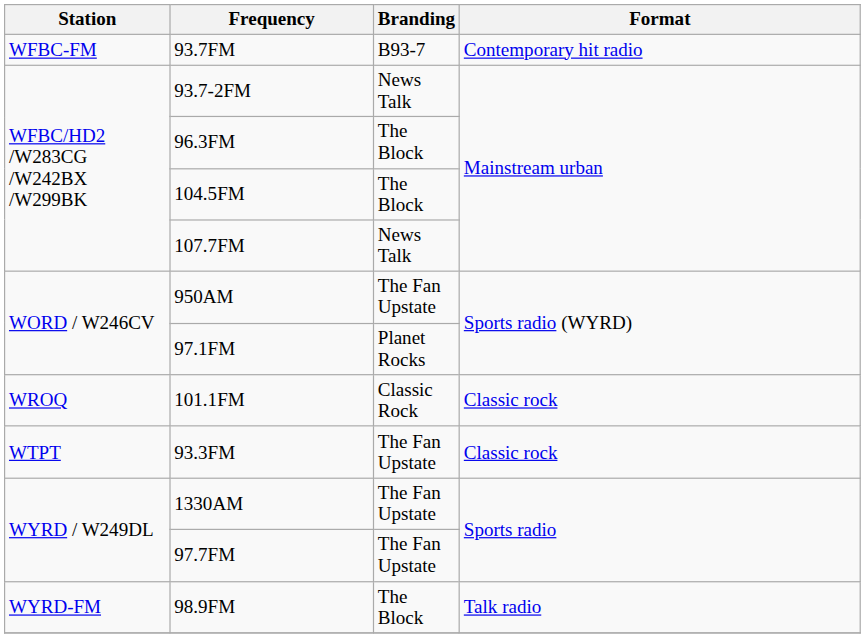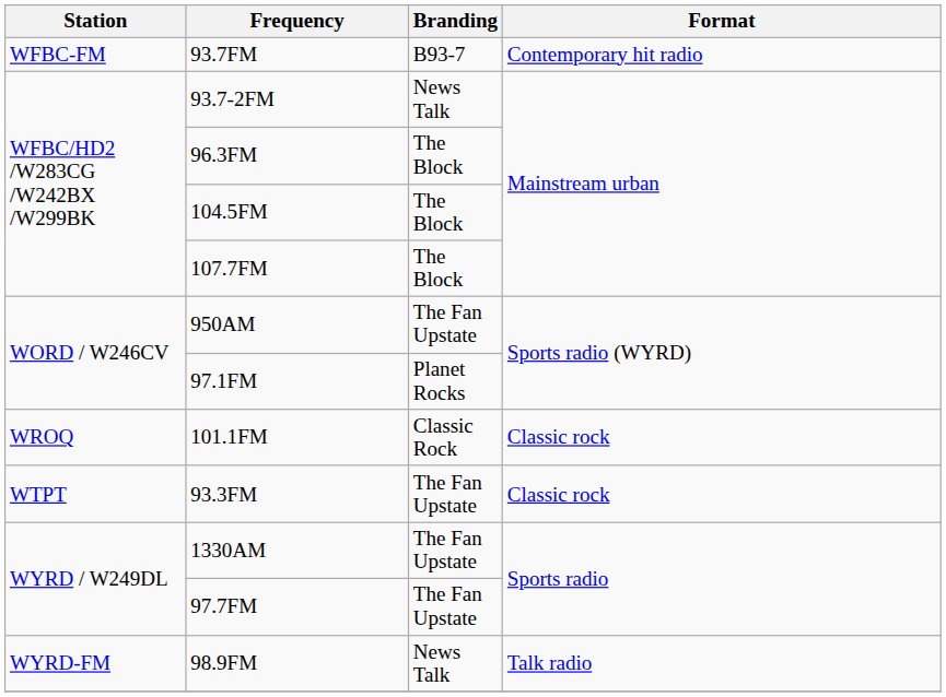107.7FM | Branding: News Talk -> The Block
98.9FM | Branding: The Block -> News Talk
